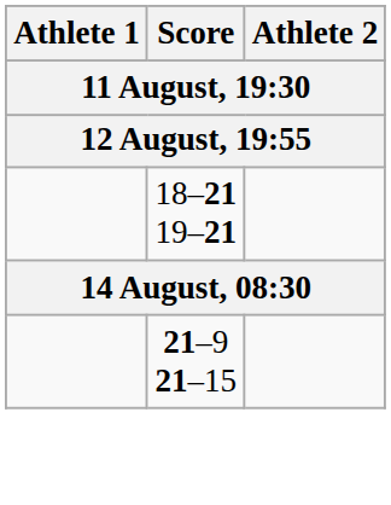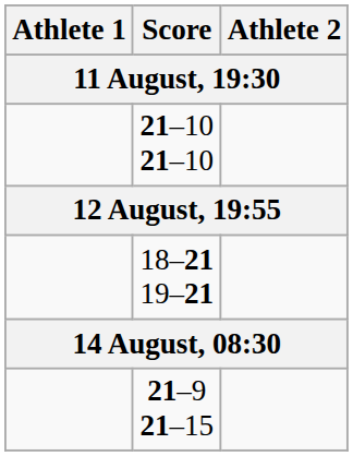+ row: 21–10 21–10
